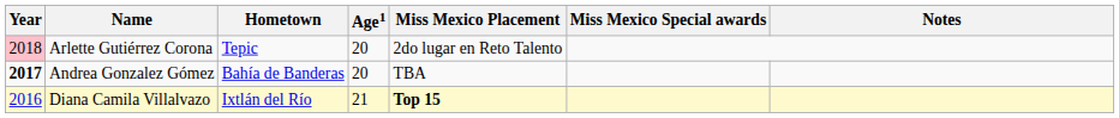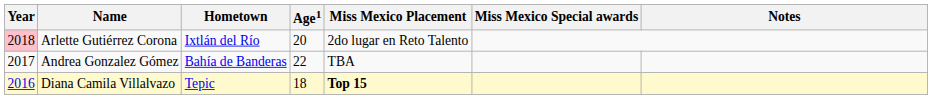Arlette Gutiérrez Corona | Hometown: Tepic -> Ixtlán del Río
Andrea Gonzalez Gómez | Year: bold -> normal
Andrea Gonzalez Gómez | Age1: 20 -> 22
Diana Camila Villalvazo | Hometown: Ixtlán del Río -> Tepic
Diana Camila Villalvazo | Age1: 21 -> 18
